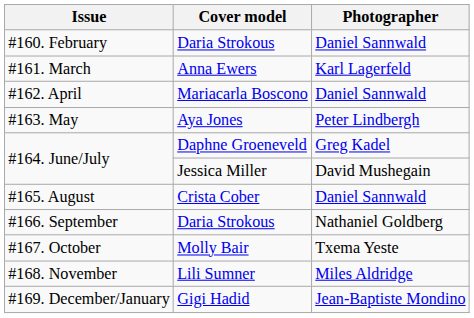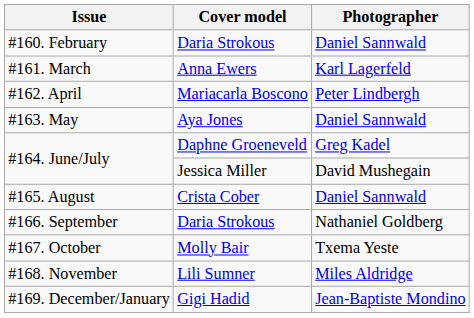#162. April | Photographer: Daniel Sannwald -> Peter Lindbergh
#163. May | Photographer: Peter Lindbergh -> Daniel Sannwald
